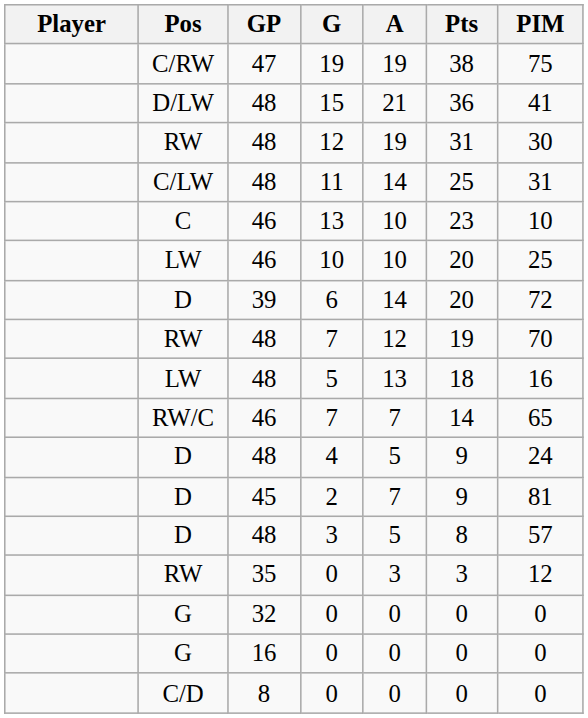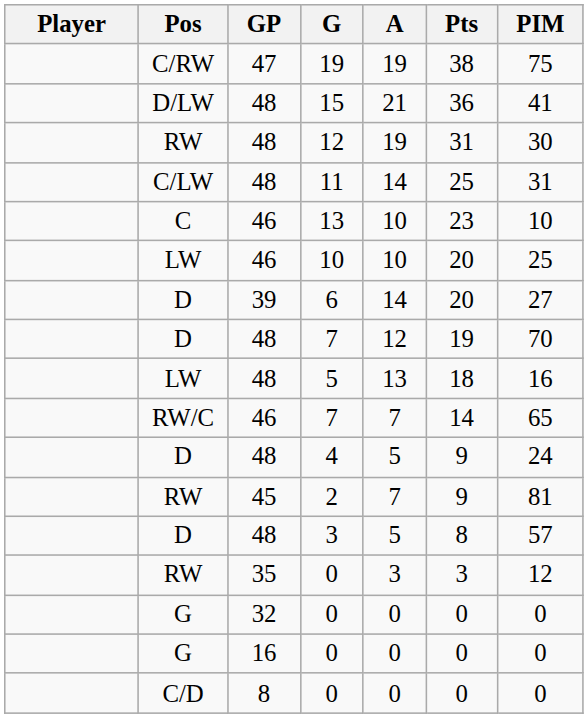6 | PIM: 72 -> 27
48 / 7 | Pos: RW -> D
2 | Pos: D -> RW
